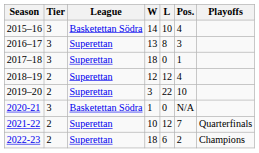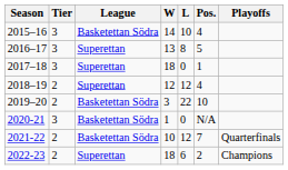2016–17 | Pos.: 3 -> 5
2019–20 | League: Superettan -> Basketettan Södra
2021-22 | League: Superettan -> Basketettan Södra
